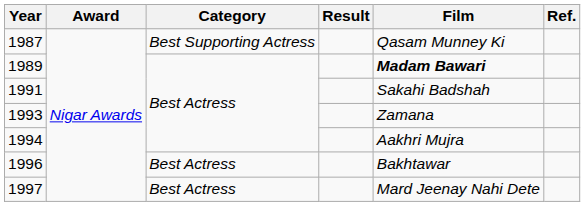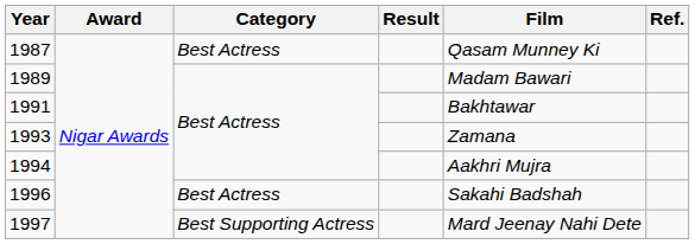1987 | Category: Best Supporting Actress -> Best Actress
1989 | Film: bold -> normal
1991 | Film: Sakahi Badshah -> Bakhtawar
1996 | Film: Bakhtawar -> Sakahi Badshah
1997 | Category: Best Actress -> Best Supporting Actress
